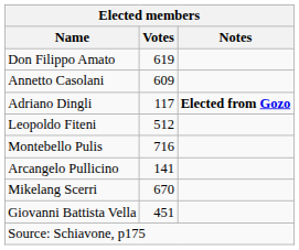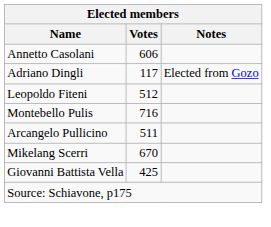- row: Don Filippo Amato | 619
Annetto Casolani | Votes: 609 -> 606
Adriano Dingli | Notes: bold -> normal
Arcangelo Pullicino | Votes: 141 -> 511
Giovanni Battista Vella | Votes: 451 -> 425
